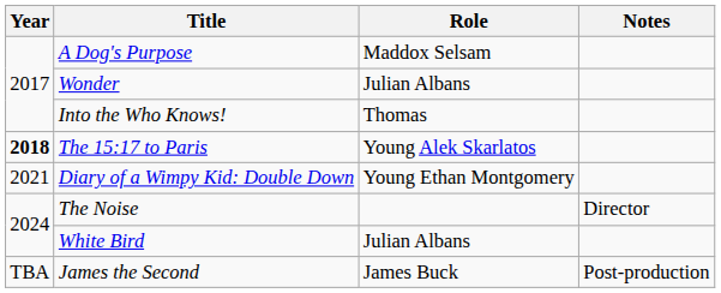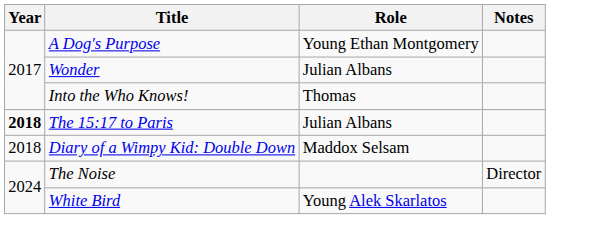A Dog's Purpose | Role: Maddox Selsam -> Young Ethan Montgomery
The 15:17 to Paris | Role: Young Alek Skarlatos -> Julian Albans
Diary of a Wimpy Kid: Double Down | Year: 2021 -> 2018
Diary of a Wimpy Kid: Double Down | Role: Young Ethan Montgomery -> Maddox Selsam
White Bird | Role: Julian Albans -> Young Alek Skarlatos
- row: TBA | James the Second | James Buck | Post-production
